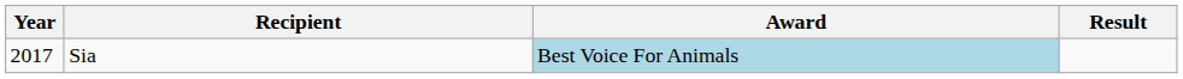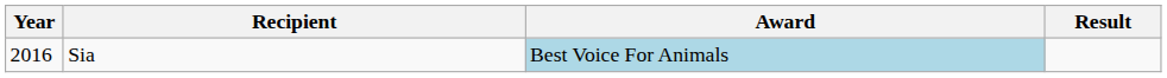Sia | Year: 2017 -> 2016
